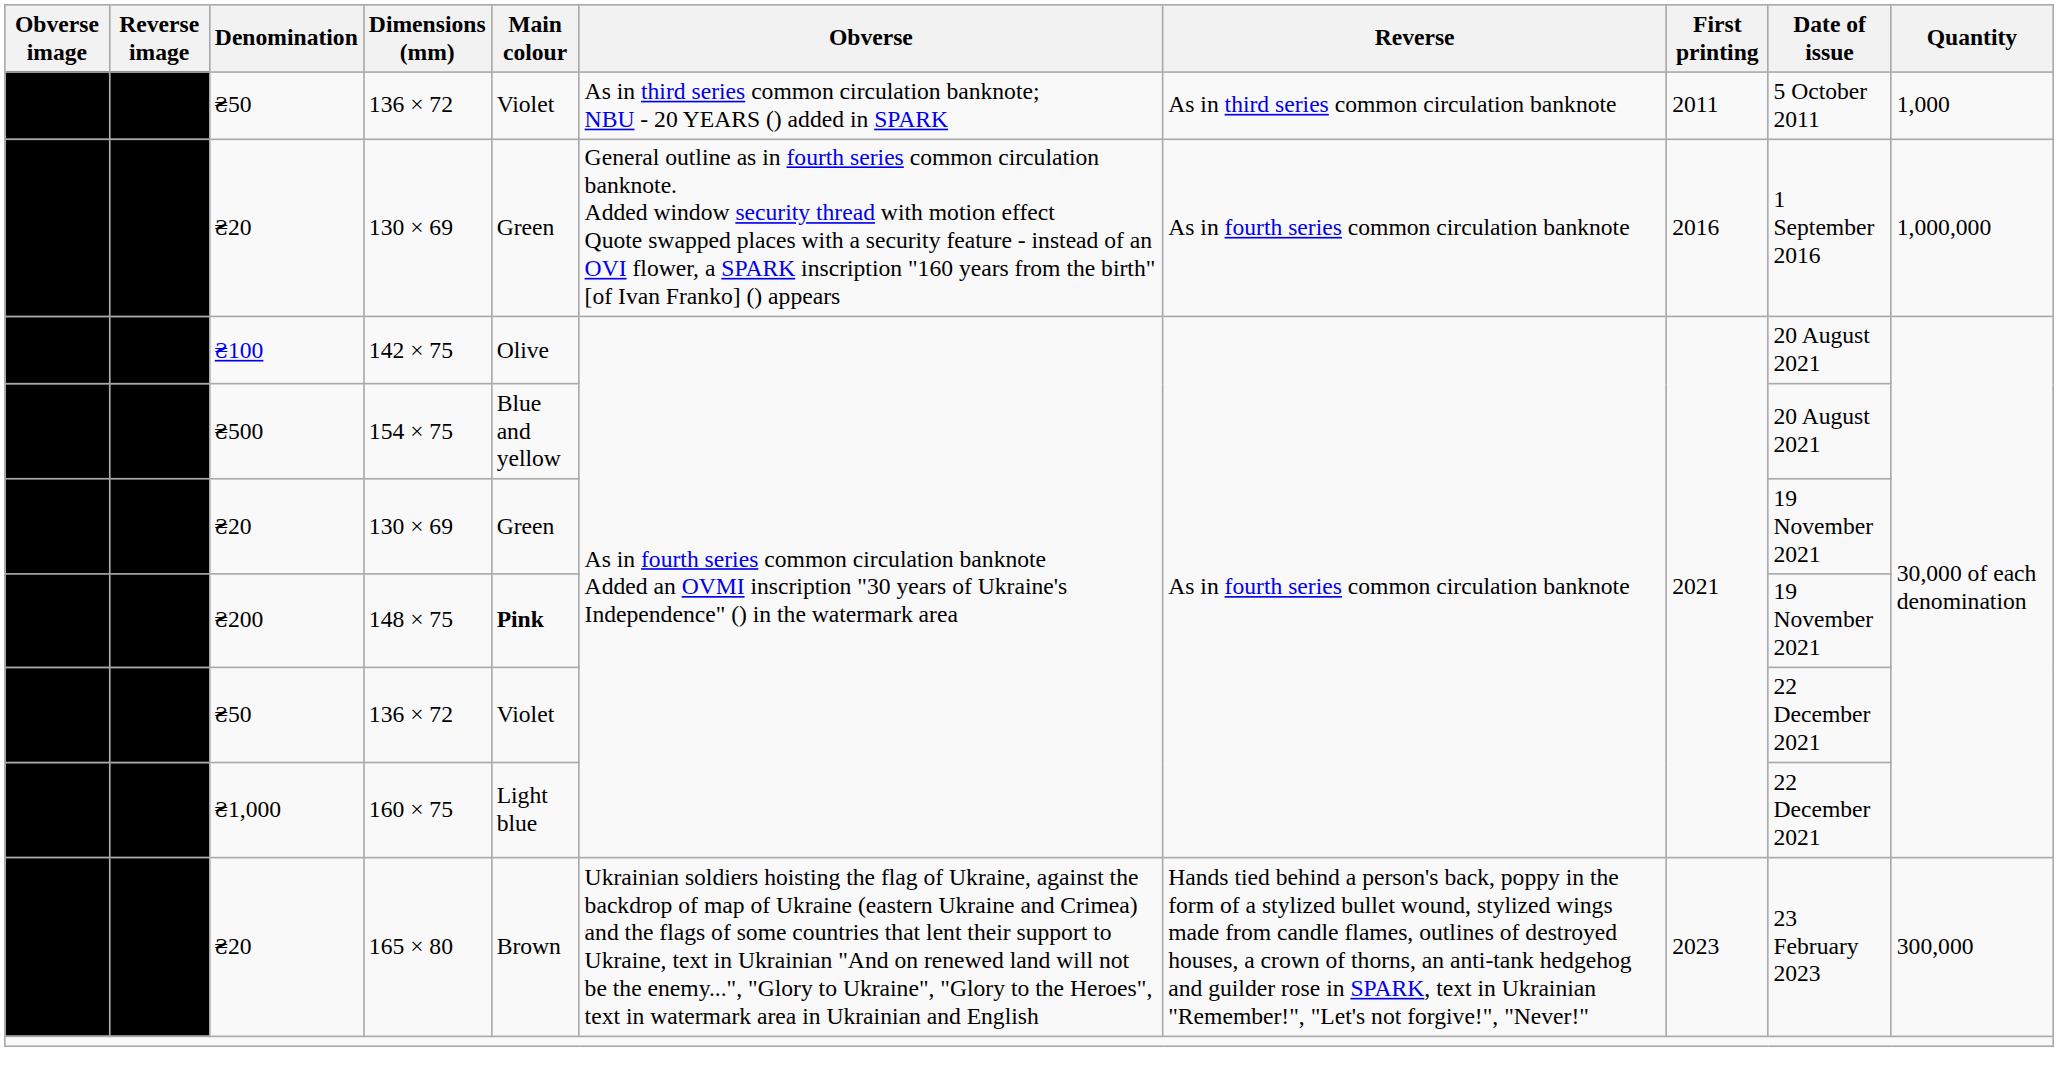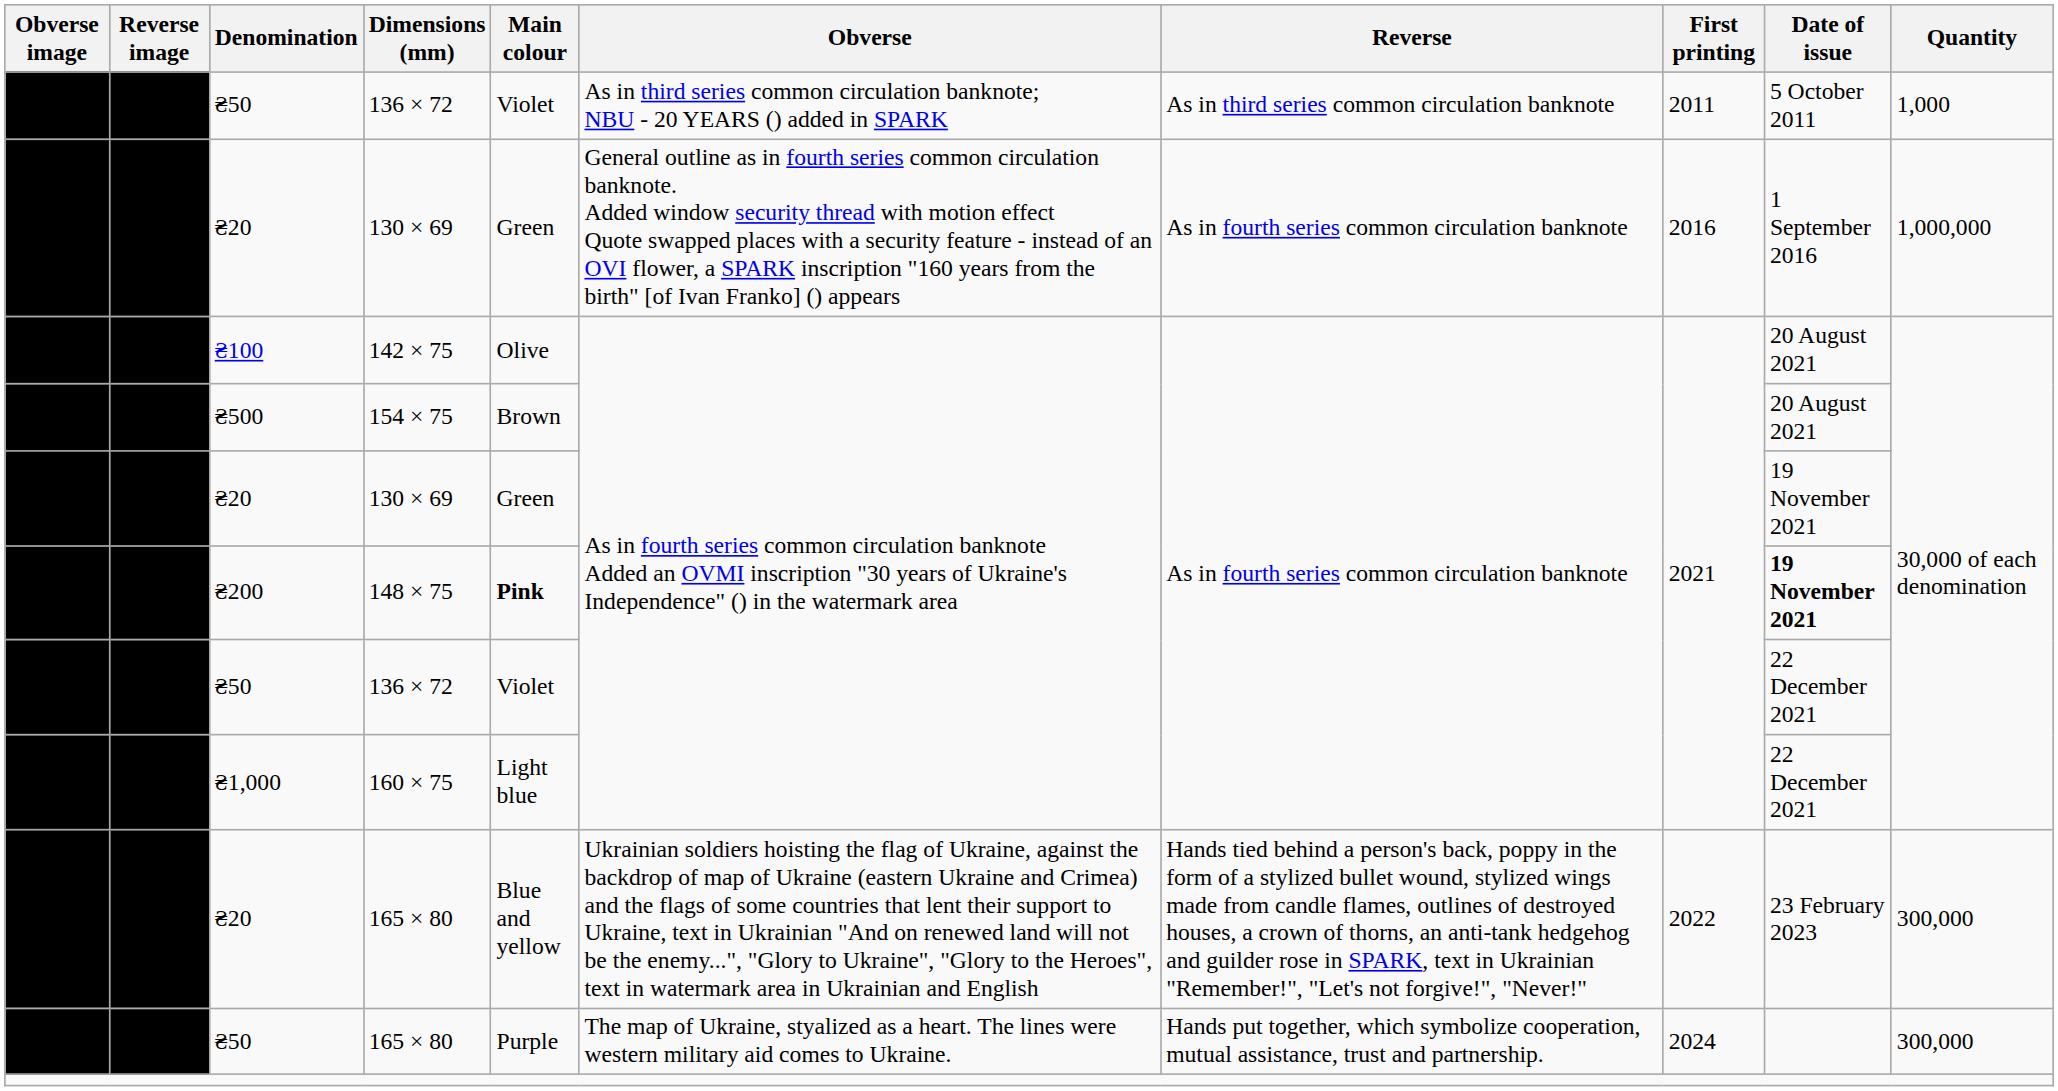154 × 75 | Main colour: Blue and yellow -> Brown
148 × 75 | Date of issue: normal -> bold
₴20 / 165 × 80 | Main colour: Brown -> Blue and yellow
₴20 / 165 × 80 | First printing: 2023 -> 2022
+ row: ₴50 | 165 × 80 | Purple | The map of Ukraine, styalized as a heart. The lines were western military aid comes to Ukraine. | Hands put together, which symbolize cooperation, mutual assistance, trust and partnership. | 2024 | 300,000
